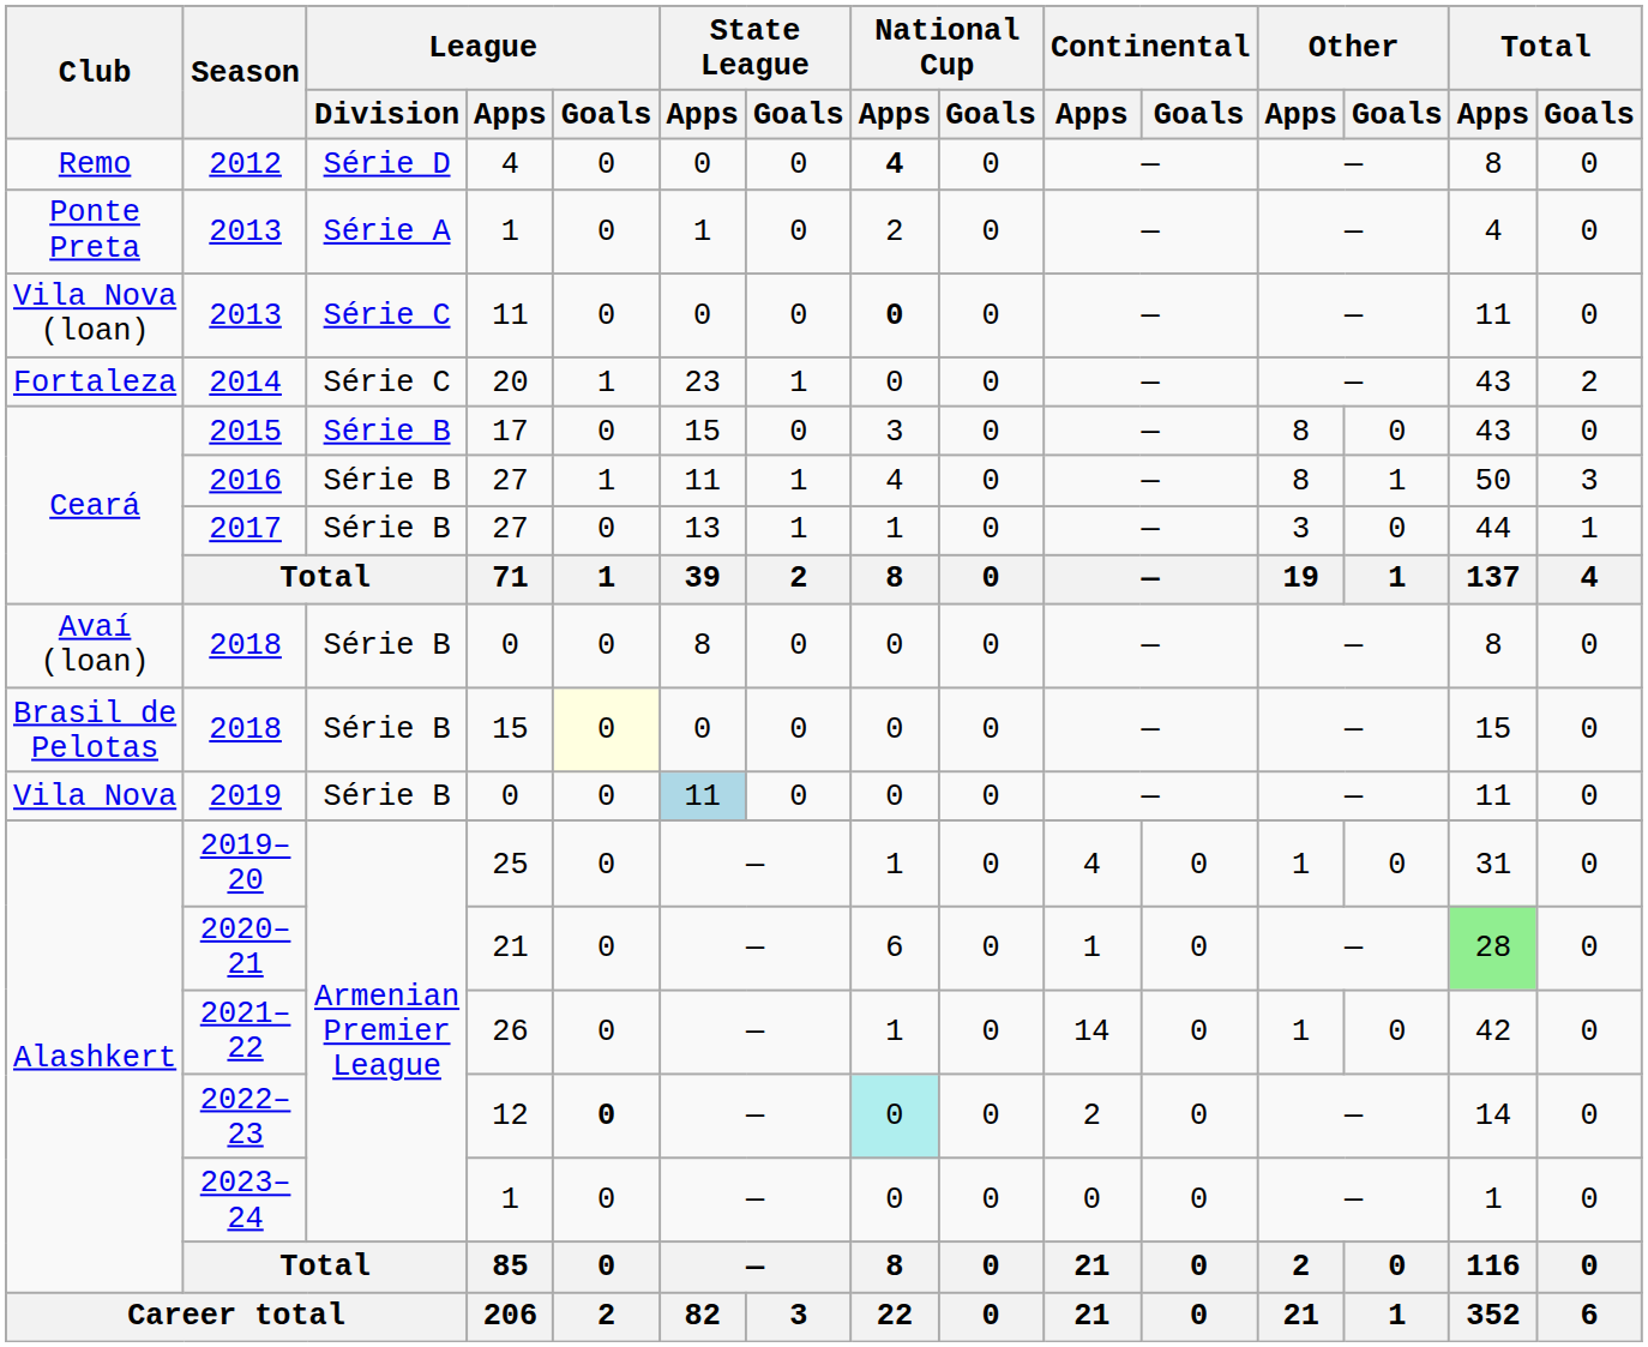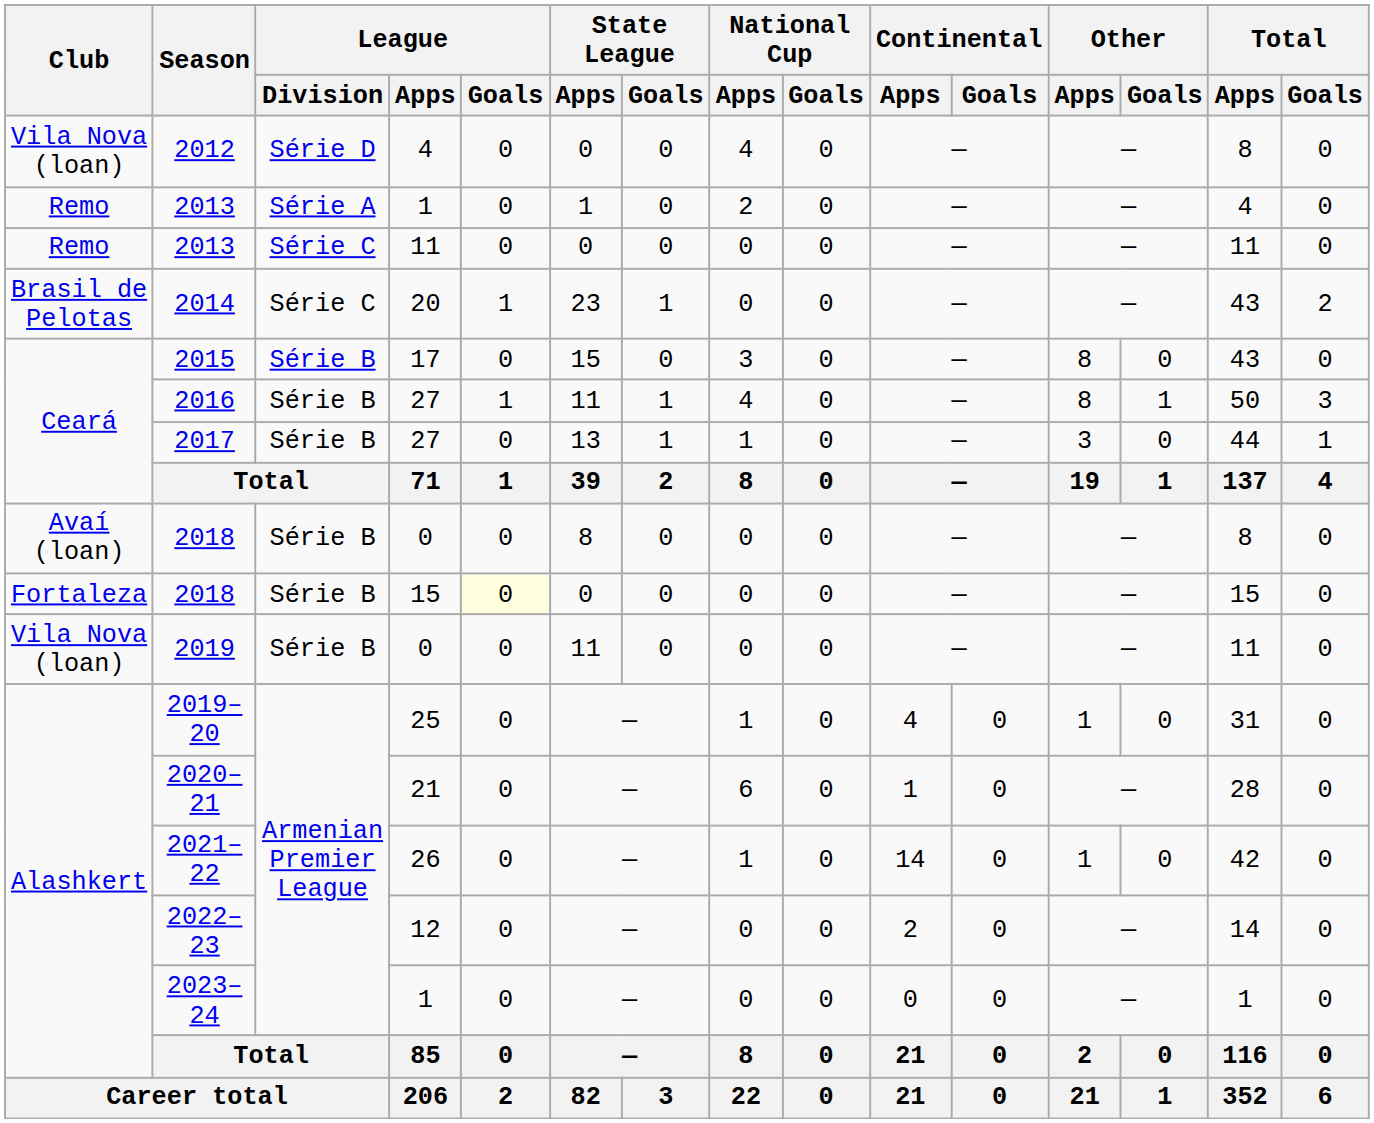2012 | Club: Remo -> Vila Nova (loan)
2012 | National Cup / Apps: bold -> normal
2013 / 1 | Club: Ponte Preta -> Remo
2013 / 11 | Club: Vila Nova (loan) -> Remo
2013 / 11 | National Cup / Apps: bold -> normal
2014 | Club: Fortaleza -> Brasil de Pelotas
2018 / 15 | Club: Brasil de Pelotas -> Fortaleza
2019 | Club: Vila Nova -> Vila Nova (loan)
2019 | State League / Apps: lightblue background -> no background
2020–21 | Total / Apps: lightgreen background -> no background
2022–23 | League / Goals: bold -> normal
2022–23 | National Cup / Apps: paleturquoise background -> no background
